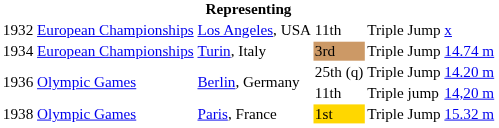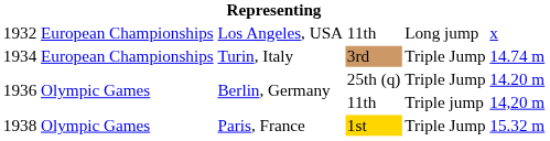1932 | column 5: Triple Jump -> Long jump
